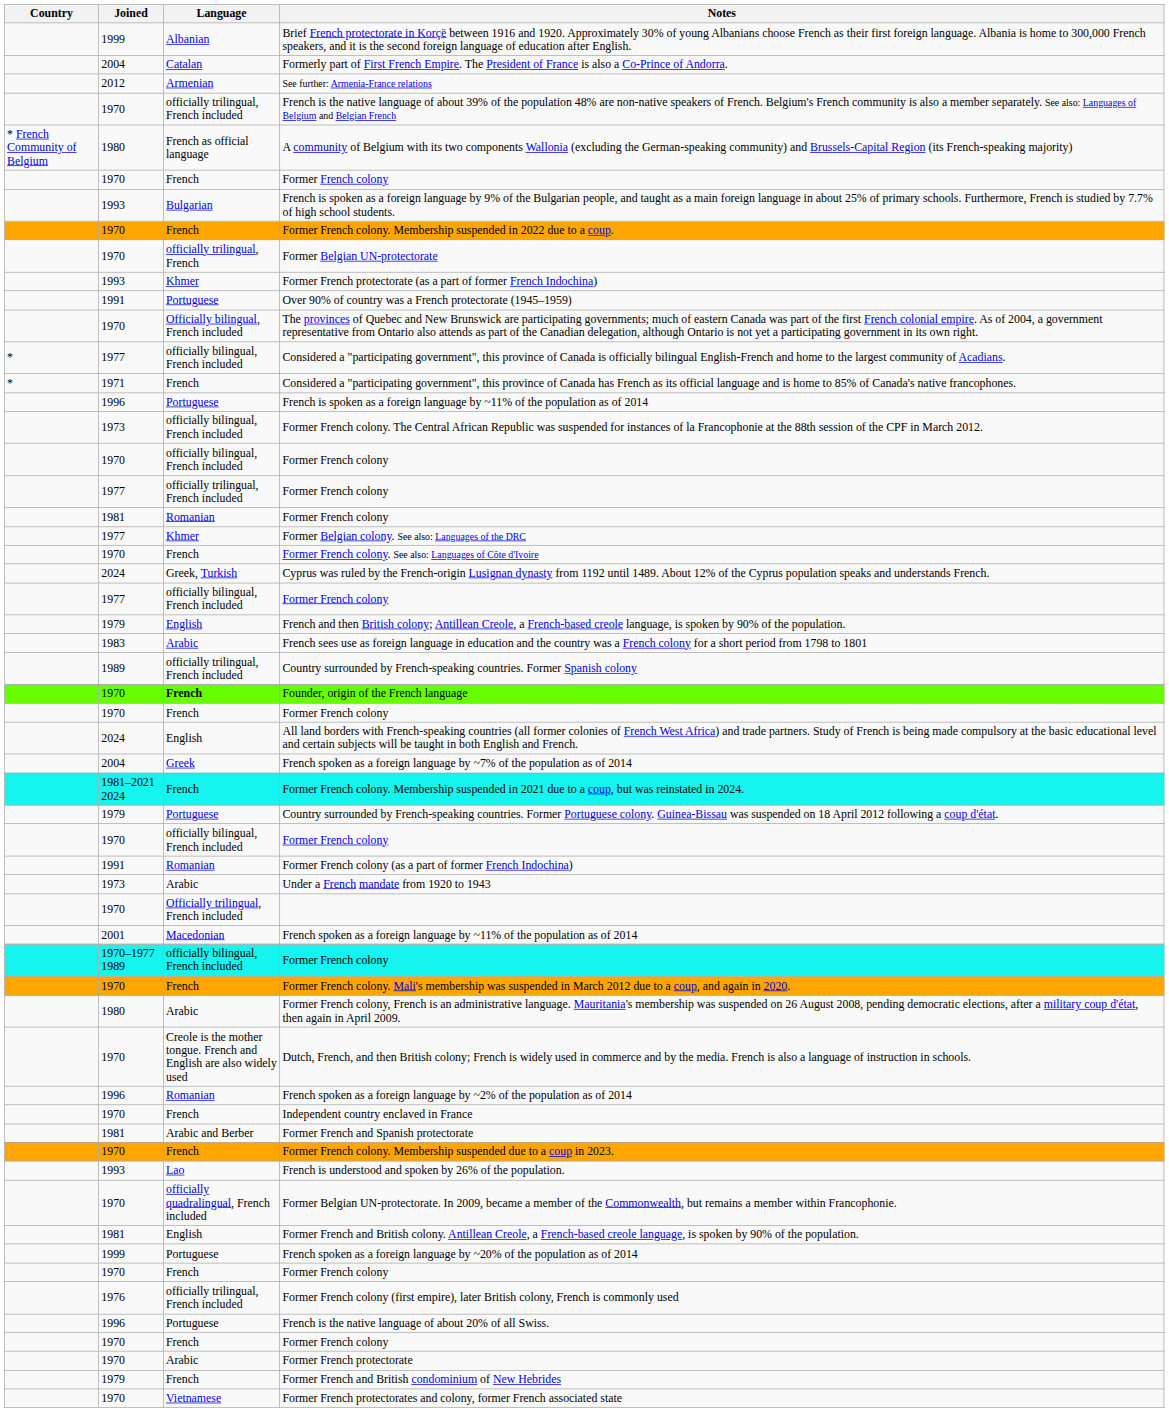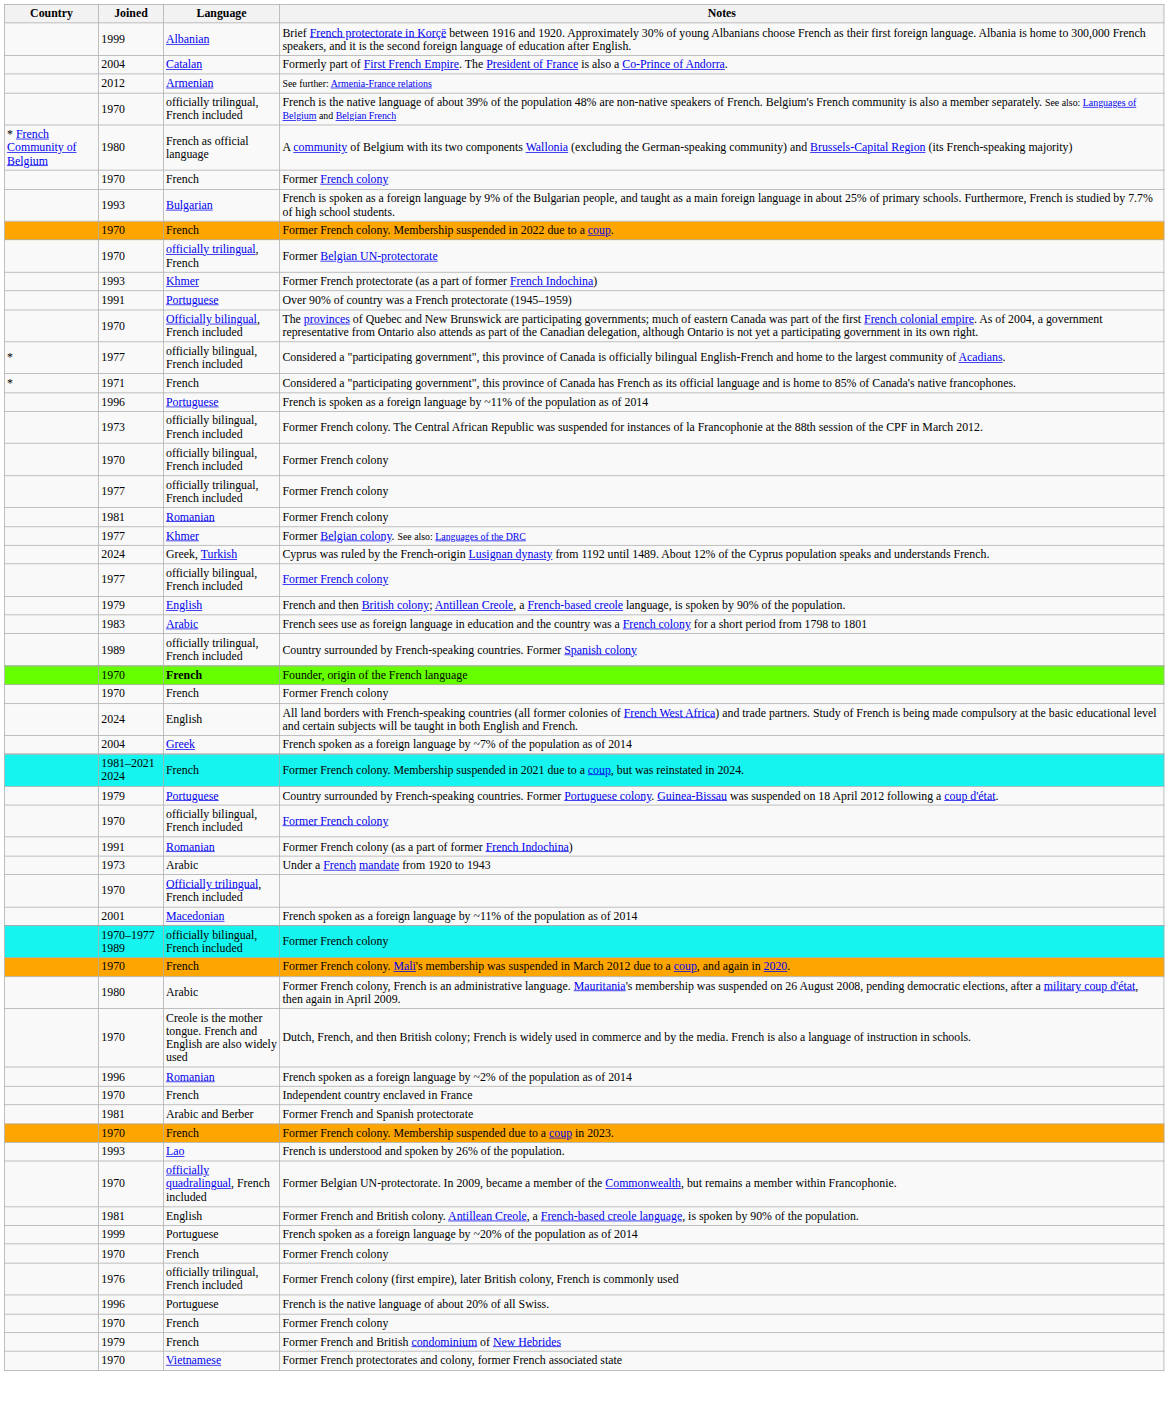- row: 1970 | French | Former French colony. See also: Languages of Côte d'Ivoire
- row: 1970 | Arabic | Former French protectorate
